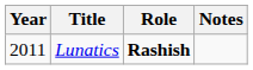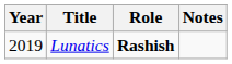Lunatics | Year: 2011 -> 2019
